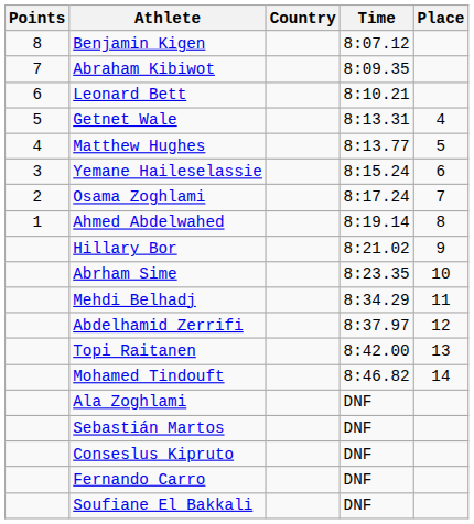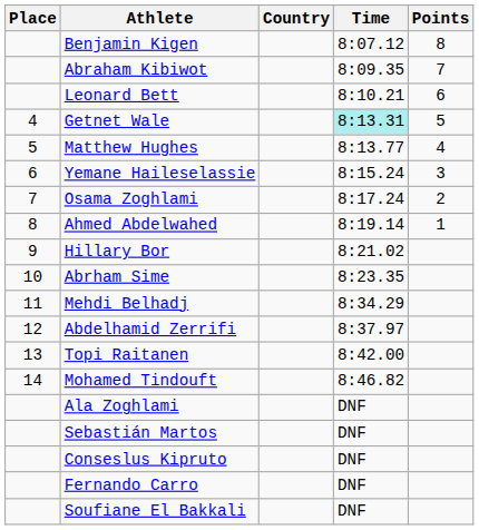columns swapped: Place <-> Points
Getnet Wale | Time: no background -> paleturquoise background
